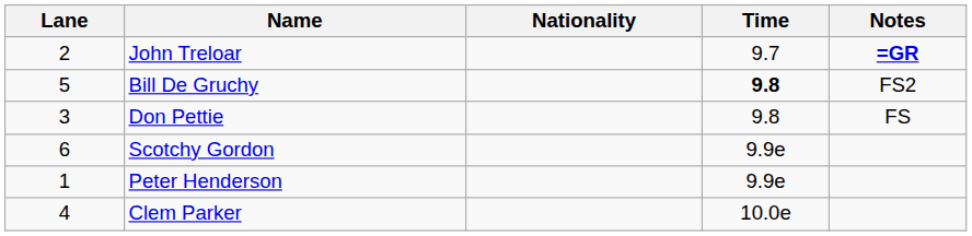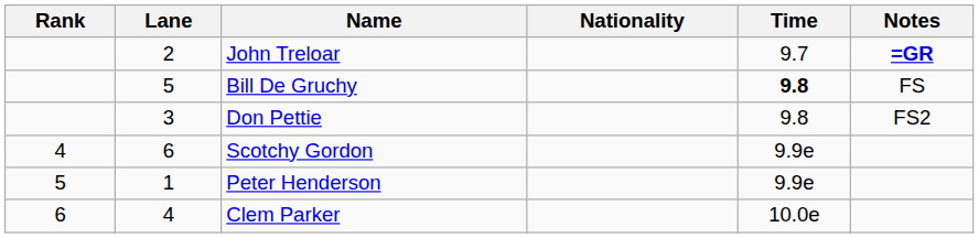+ column: Rank | 4 | 5 | 6
Bill De Gruchy | Notes: FS2 -> FS
Don Pettie | Notes: FS -> FS2
